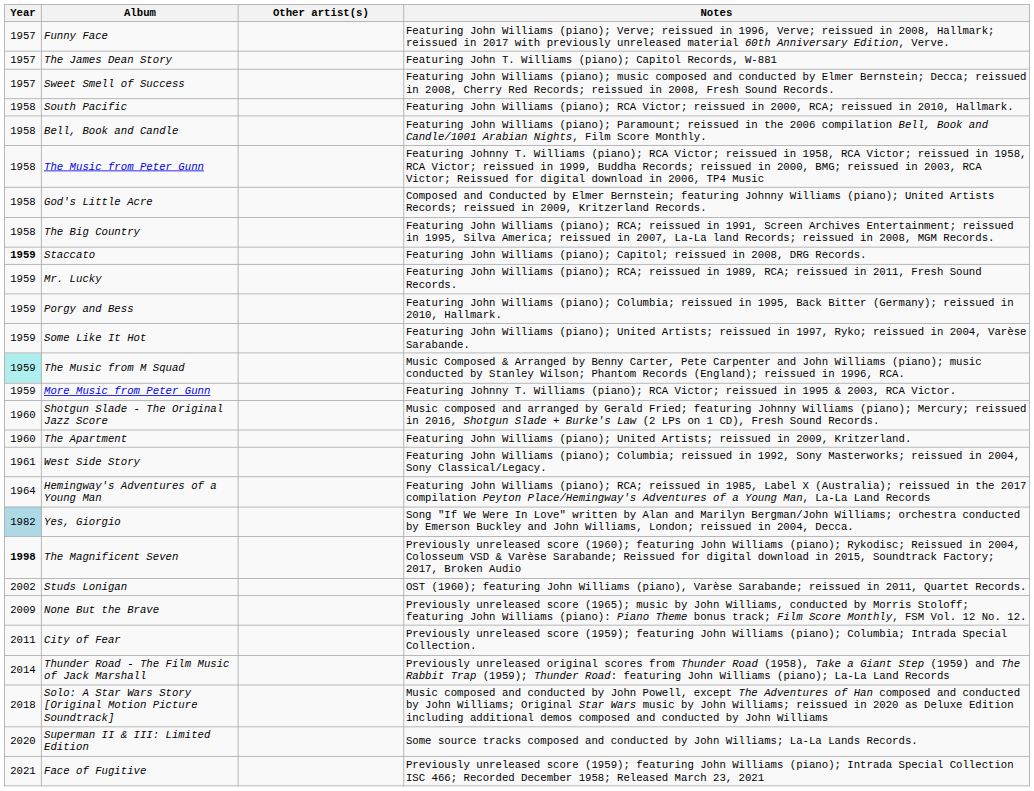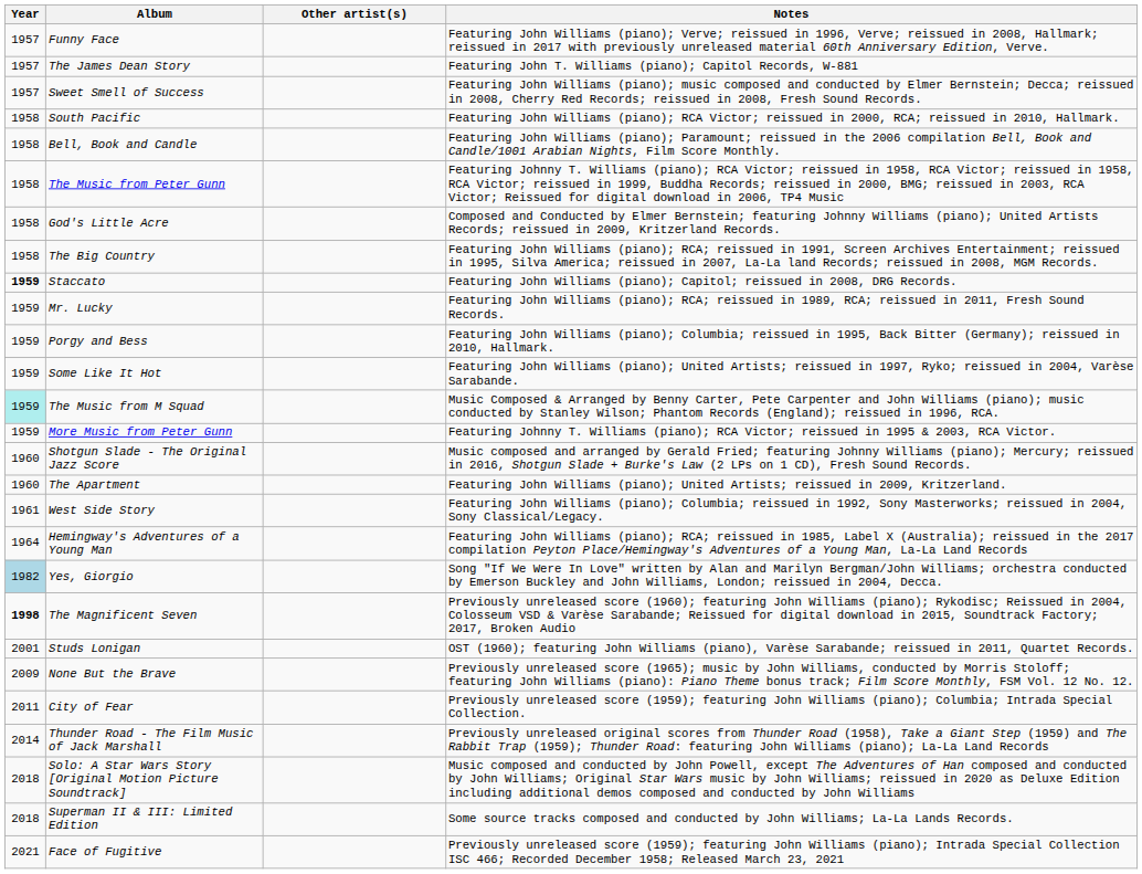Studs Lonigan | Year: 2002 -> 2001
Superman II & III: Limited Edition | Year: 2020 -> 2018
